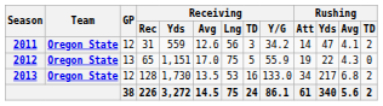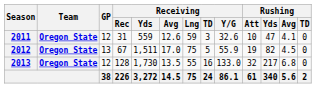2011 | Receiving / Lng: 56 -> 59
2011 | Receiving / Y/G: 34.2 -> 32.6
2011 | Rushing / Att: 14 -> 10
2011 | Rushing / TD: 2 -> 0
2012 | Receiving / Rec: 65 -> 67
2012 | Receiving / Yds: 1,151 -> 1,511
2012 | Rushing / Yds: 22 -> 82
2012 | Rushing / Avg: 4.3 -> 4.5
2013 | Receiving / Lng: 53 -> 55
2013 | Rushing / Att: 34 -> 32
2013 | Rushing / TD: 2 -> 0
